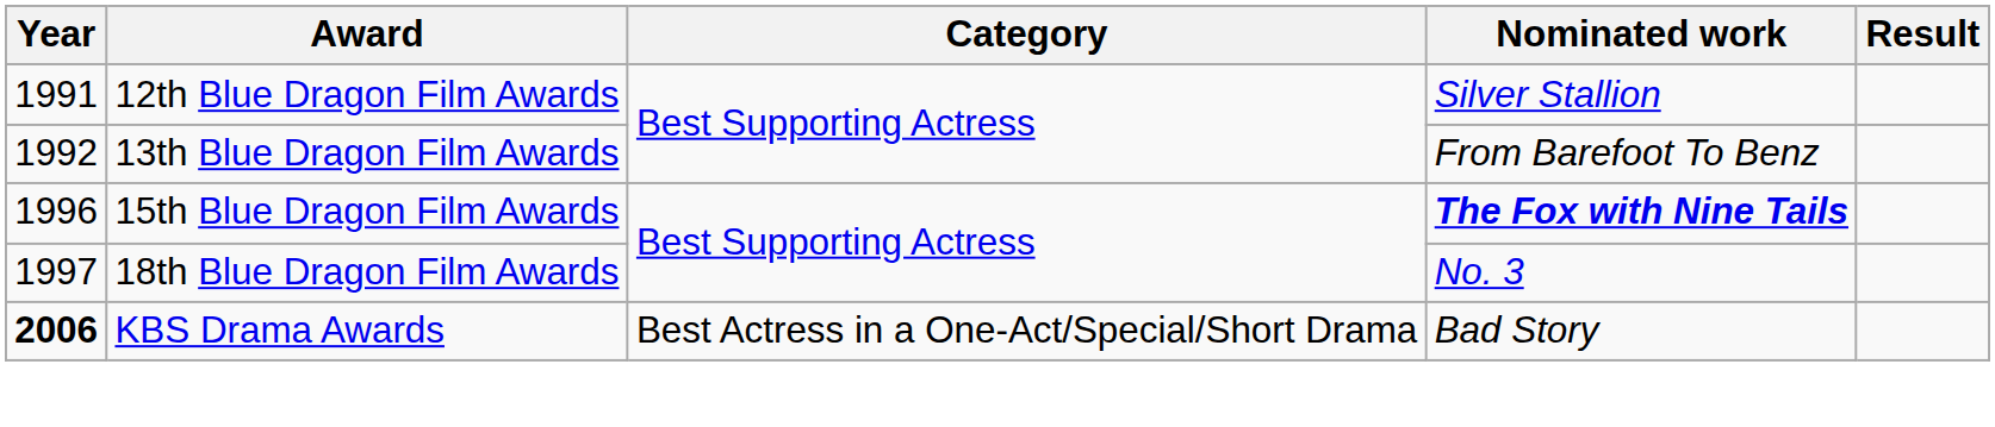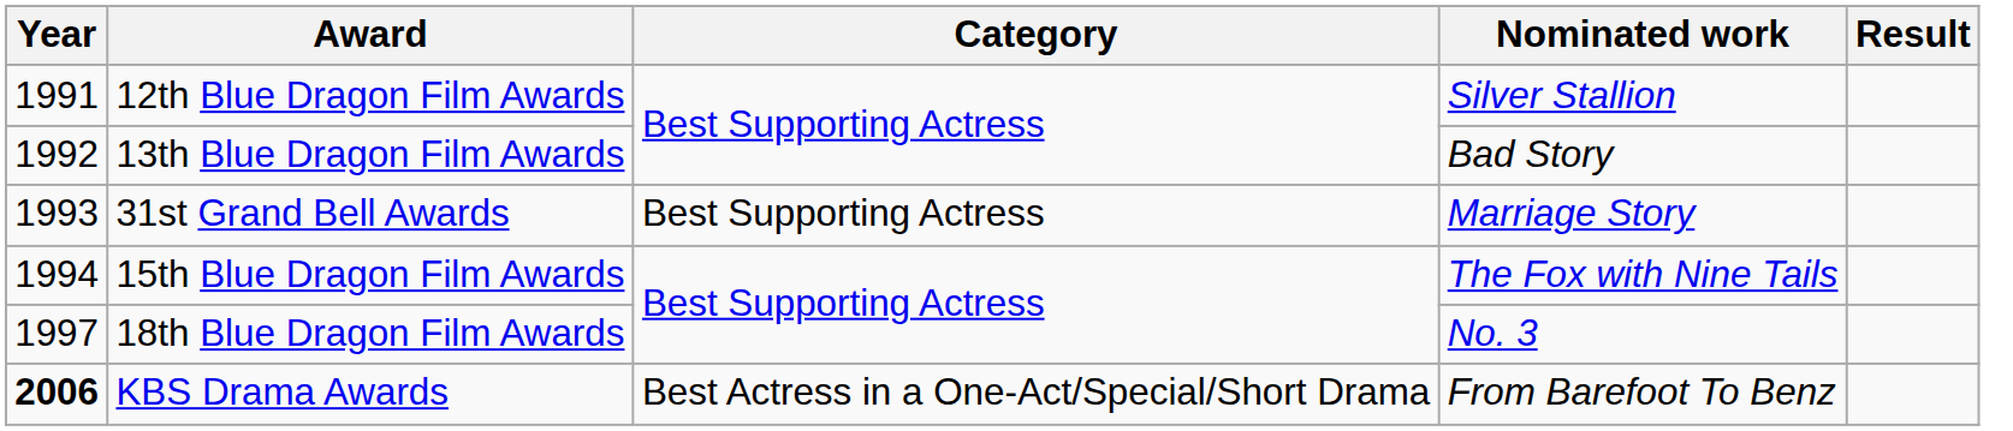13th Blue Dragon Film Awards | Nominated work: From Barefoot To Benz -> Bad Story
+ row: 1993 | 31st Grand Bell Awards | Best Supporting Actress | Marriage Story
15th Blue Dragon Film Awards | Year: 1996 -> 1994
15th Blue Dragon Film Awards | Nominated work: bold -> normal
KBS Drama Awards | Nominated work: Bad Story -> From Barefoot To Benz
